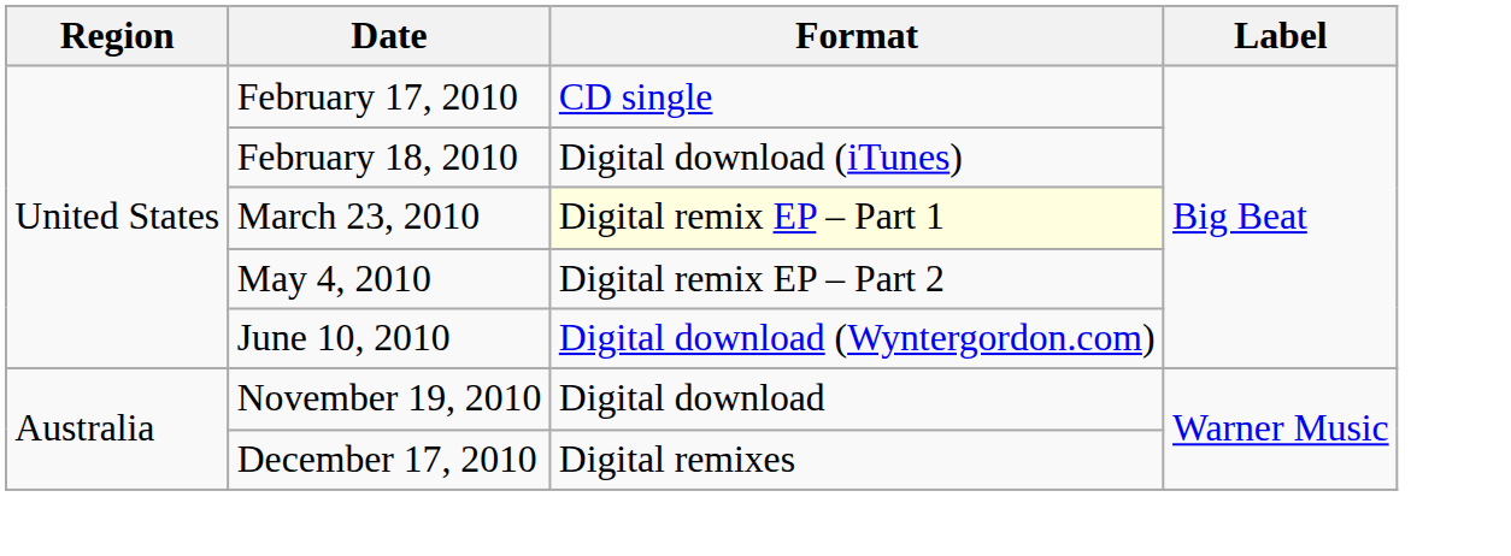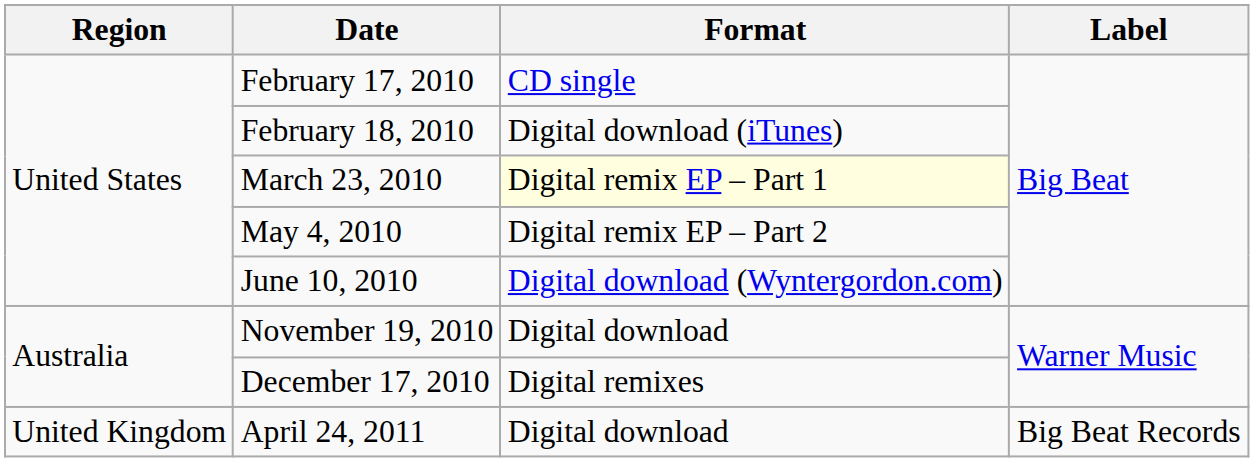+ row: United Kingdom | April 24, 2011 | Digital download | Big Beat Records
